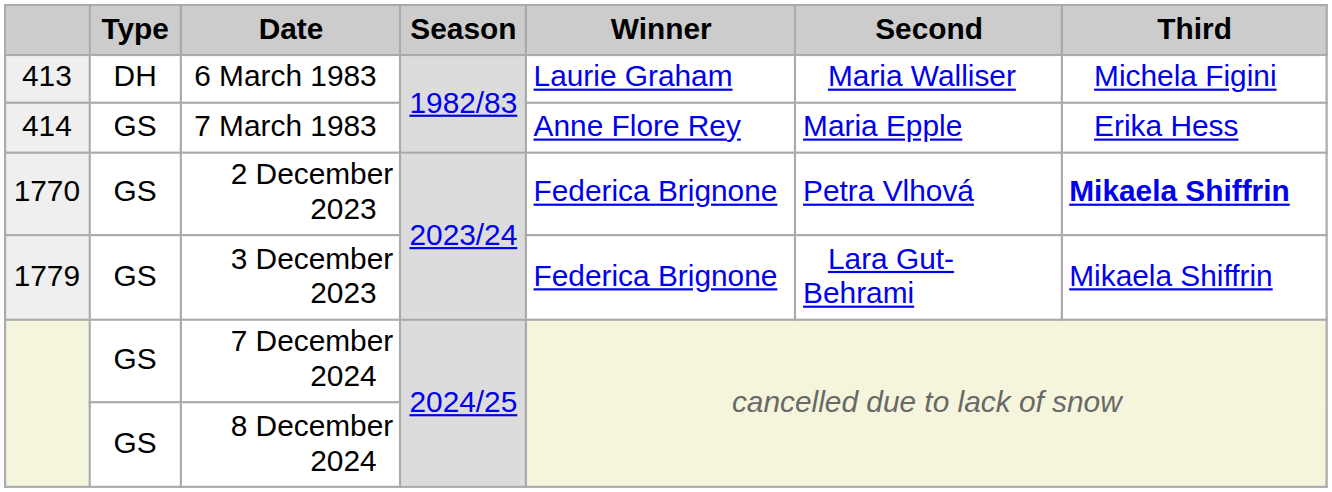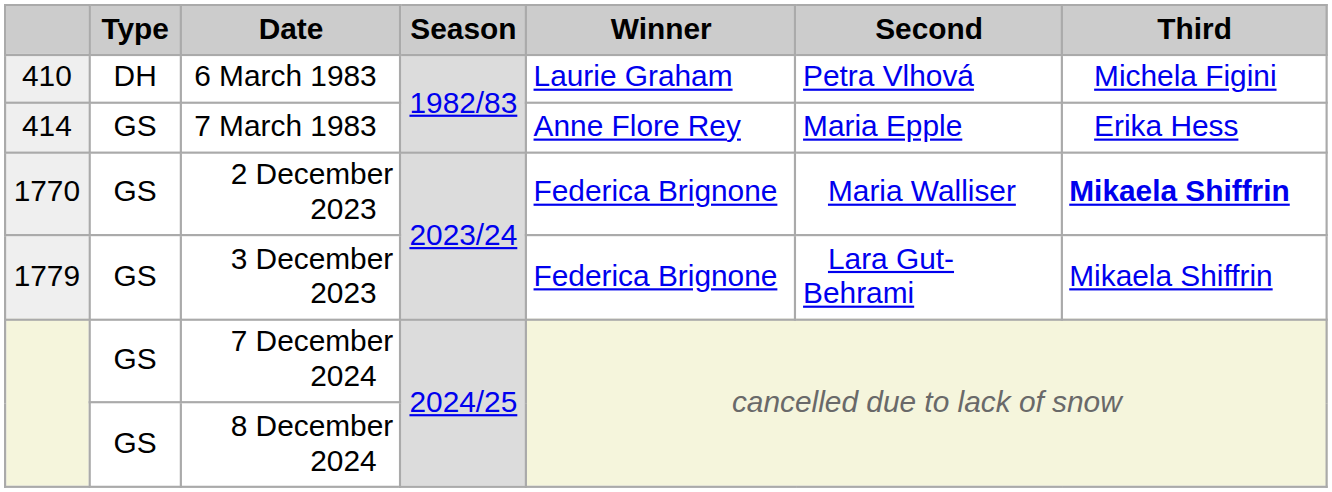6 March 1983 | column 1: 413 -> 410
6 March 1983 | Second: Maria Walliser -> Petra Vlhová
2 December 2023 | Second: Petra Vlhová -> Maria Walliser
